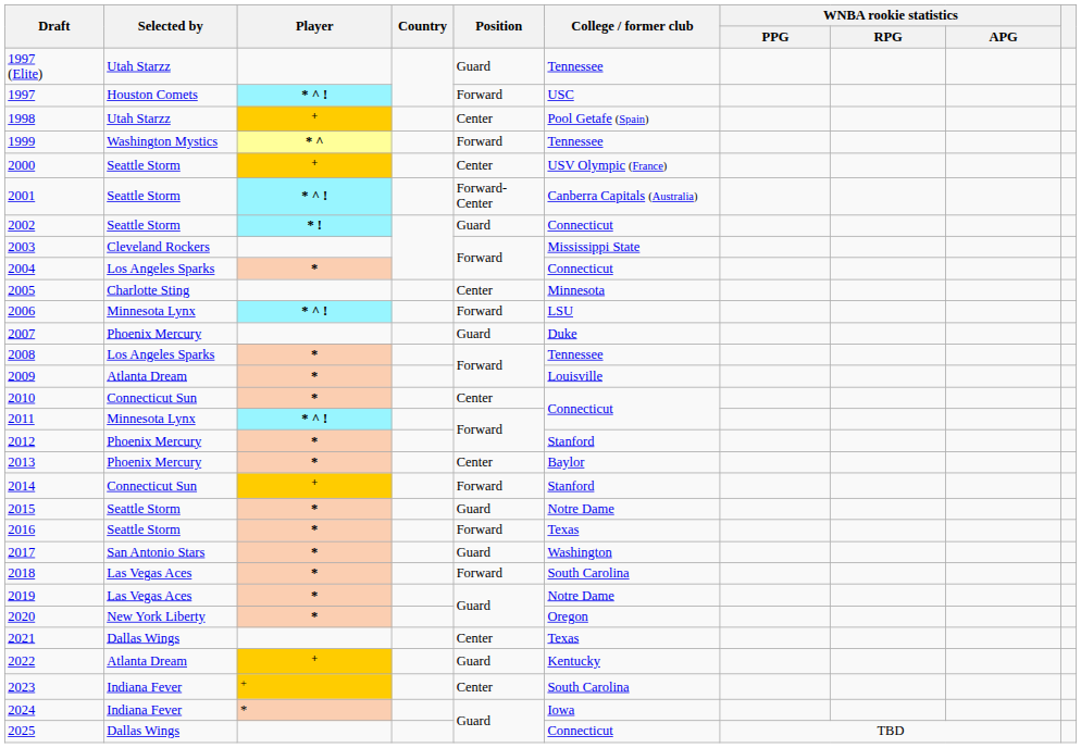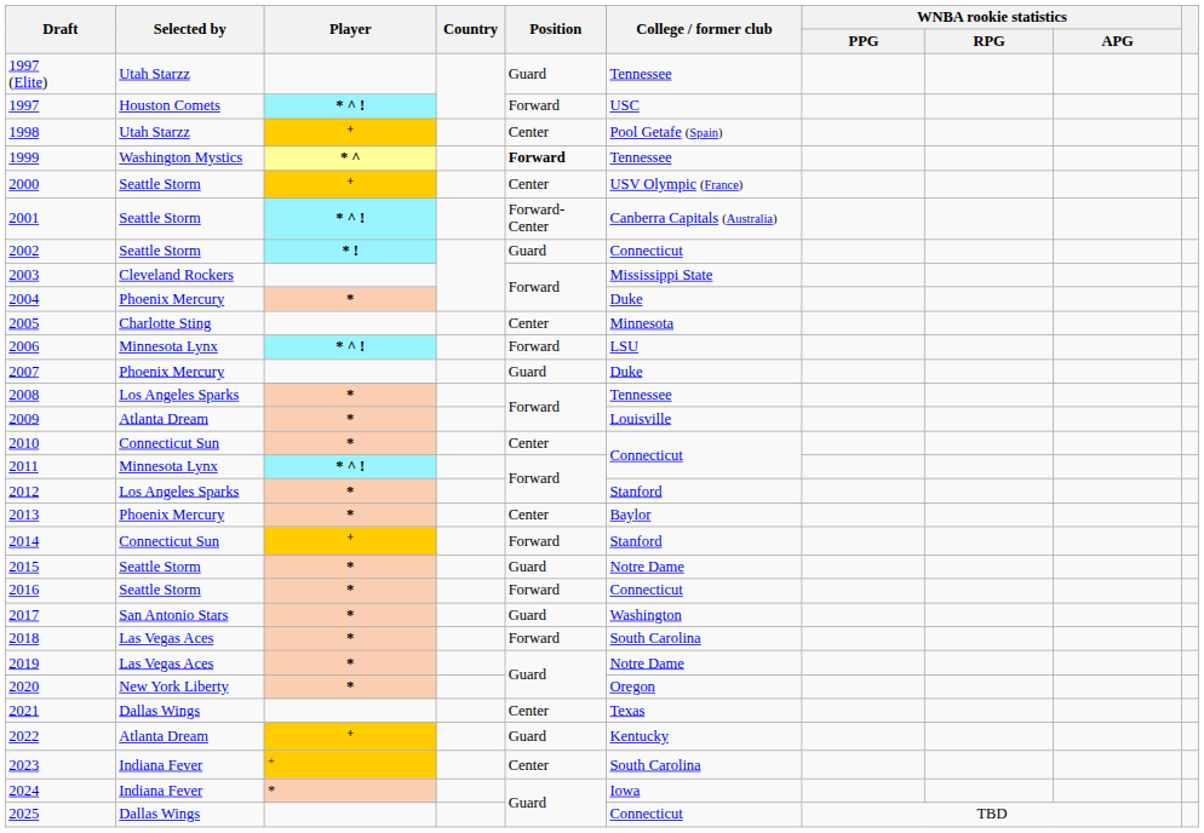1999 | Position: normal -> bold
2004 | Selected by: Los Angeles Sparks -> Phoenix Mercury
2004 | College / former club: Connecticut -> Duke
2012 | Selected by: Phoenix Mercury -> Los Angeles Sparks
2016 | College / former club: Texas -> Connecticut
